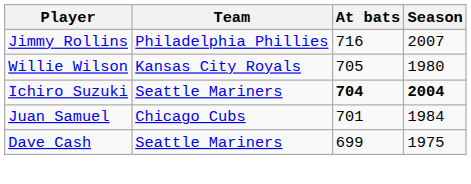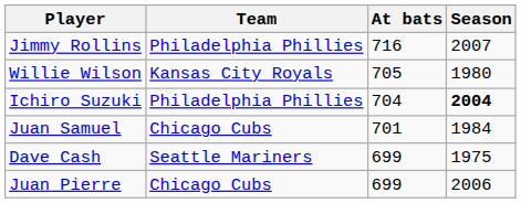Ichiro Suzuki | Team: Seattle Mariners -> Philadelphia Phillies
Ichiro Suzuki | At bats: bold -> normal
+ row: Juan Pierre | Chicago Cubs | 699 | 2006
